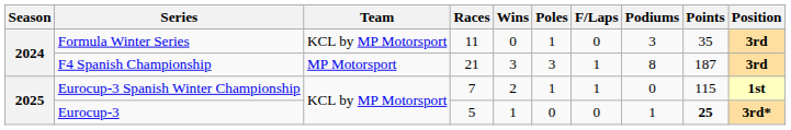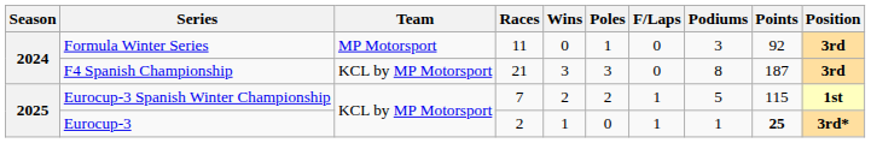Formula Winter Series | Team: KCL by MP Motorsport -> MP Motorsport
Formula Winter Series | Points: 35 -> 92
F4 Spanish Championship | Team: MP Motorsport -> KCL by MP Motorsport
F4 Spanish Championship | F/Laps: 1 -> 0
Eurocup-3 Spanish Winter Championship | Poles: 1 -> 2
Eurocup-3 Spanish Winter Championship | Podiums: 0 -> 5
Eurocup-3 | Races: 5 -> 2
Eurocup-3 | F/Laps: 0 -> 1
